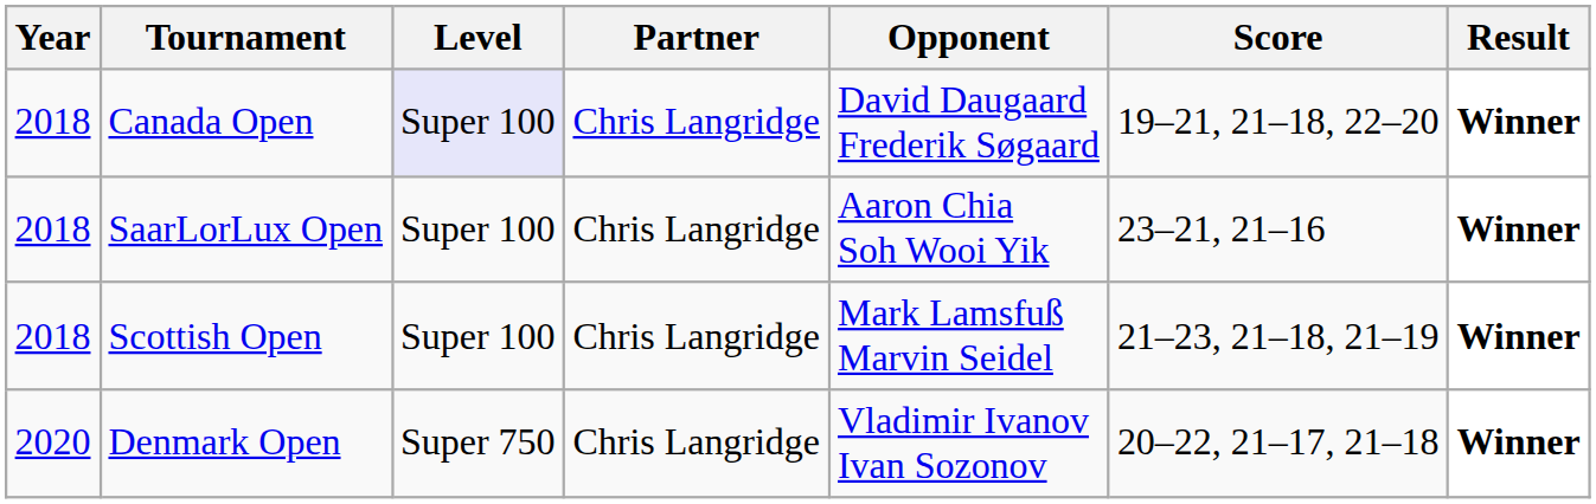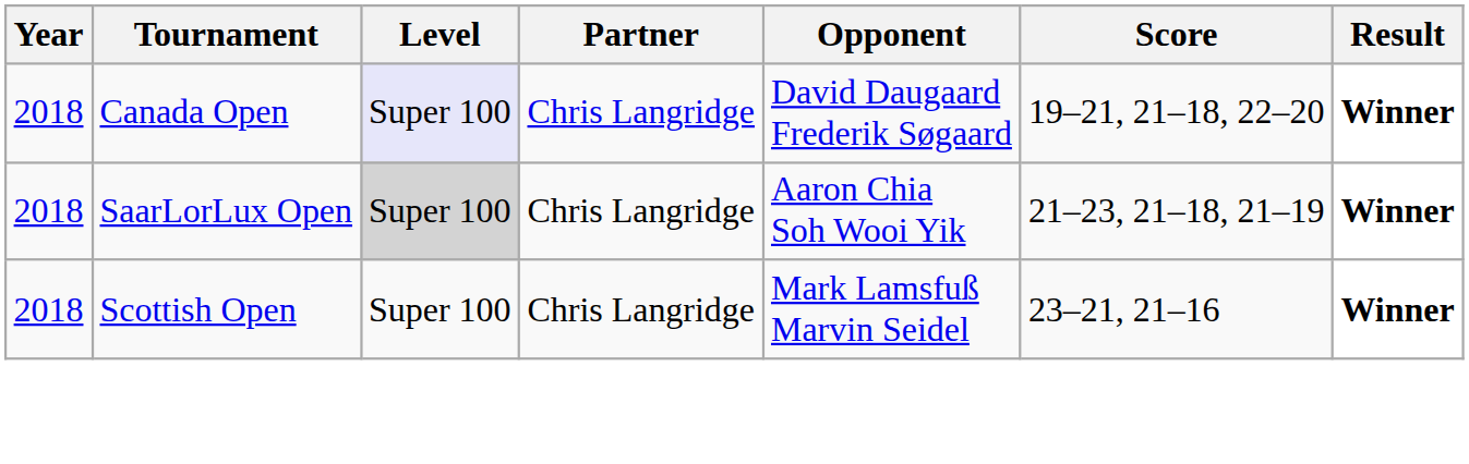SaarLorLux Open | Level: no background -> lightgrey background
SaarLorLux Open | Score: 23–21, 21–16 -> 21–23, 21–18, 21–19
Scottish Open | Score: 21–23, 21–18, 21–19 -> 23–21, 21–16
- row: 2020 | Denmark Open | Super 750 | Chris Langridge | Vladimir Ivanov Ivan Sozonov | 20–22, 21–17, 21–18 | Winner
